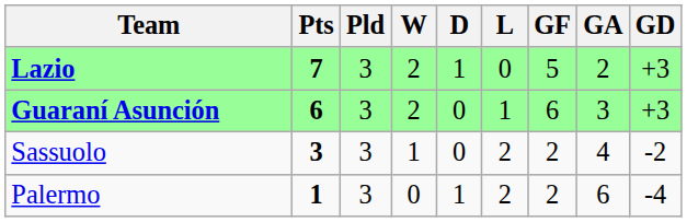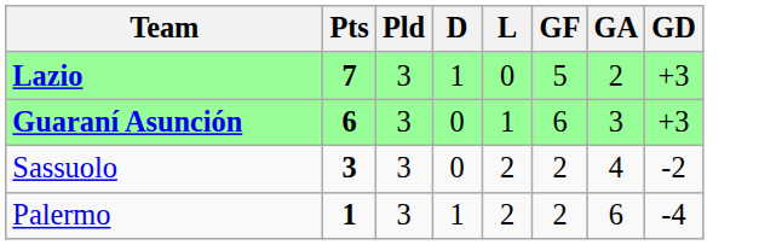- column: W | 2 | 2 | 1 | 0
